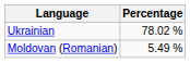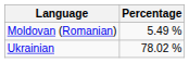rows swapped: Ukrainian <-> Moldovan (Romanian)
